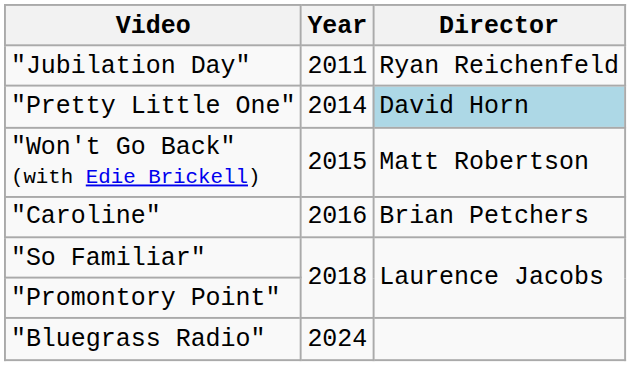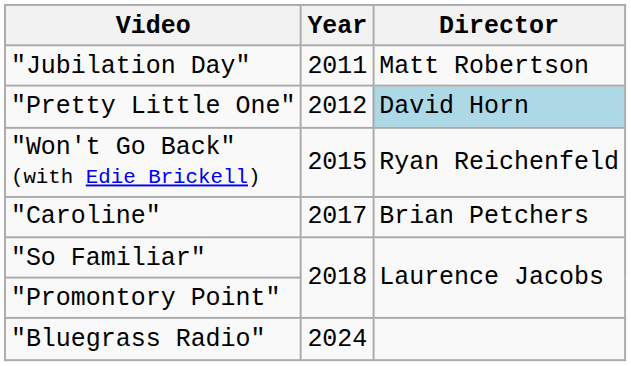"Jubilation Day" | Director: Ryan Reichenfeld -> Matt Robertson
"Pretty Little One" | Year: 2014 -> 2012
"Won't Go Back" (with Edie Brickell) | Director: Matt Robertson -> Ryan Reichenfeld
"Caroline" | Year: 2016 -> 2017
